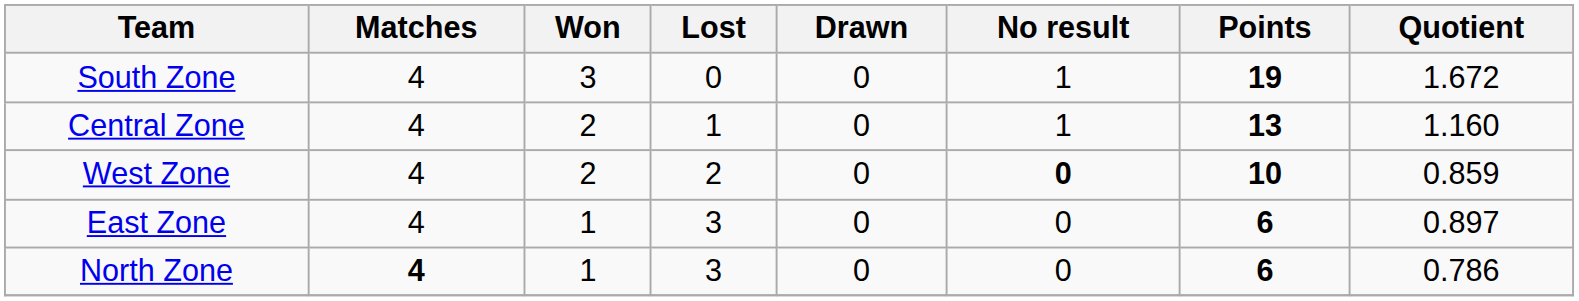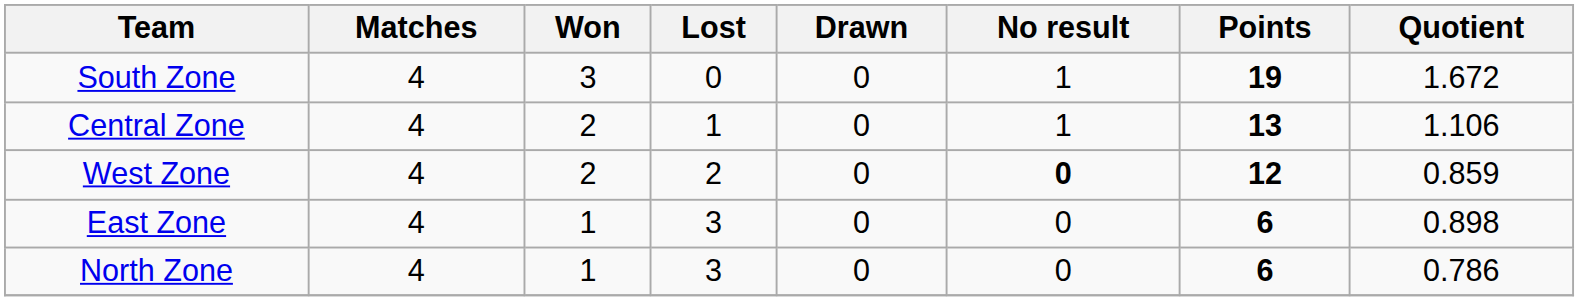Central Zone | Quotient: 1.160 -> 1.106
West Zone | Points: 10 -> 12
East Zone | Quotient: 0.897 -> 0.898
North Zone | Matches: bold -> normal
